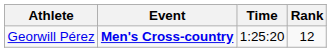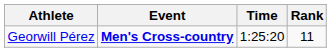Georwill Pérez | Rank: 12 -> 11
